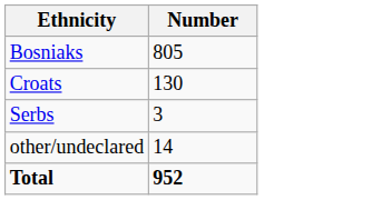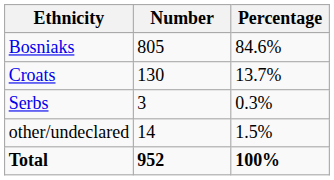+ column: Percentage | 84.6% | 13.7% | 0.3% | 1.5% | 100%
